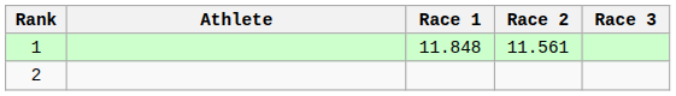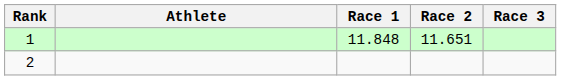1 | Race 2: 11.561 -> 11.651
